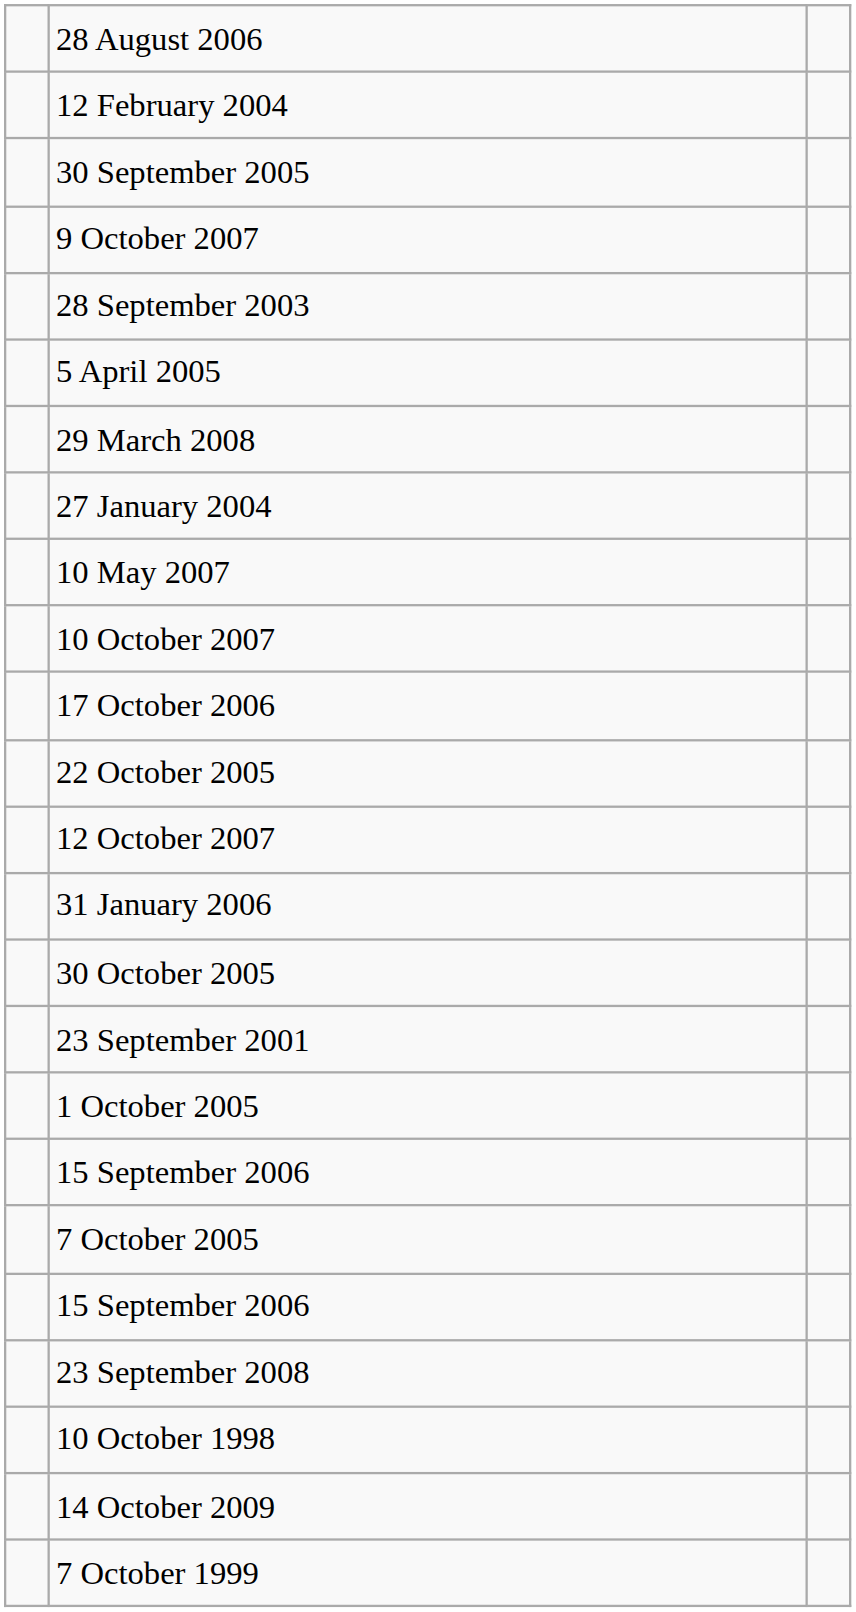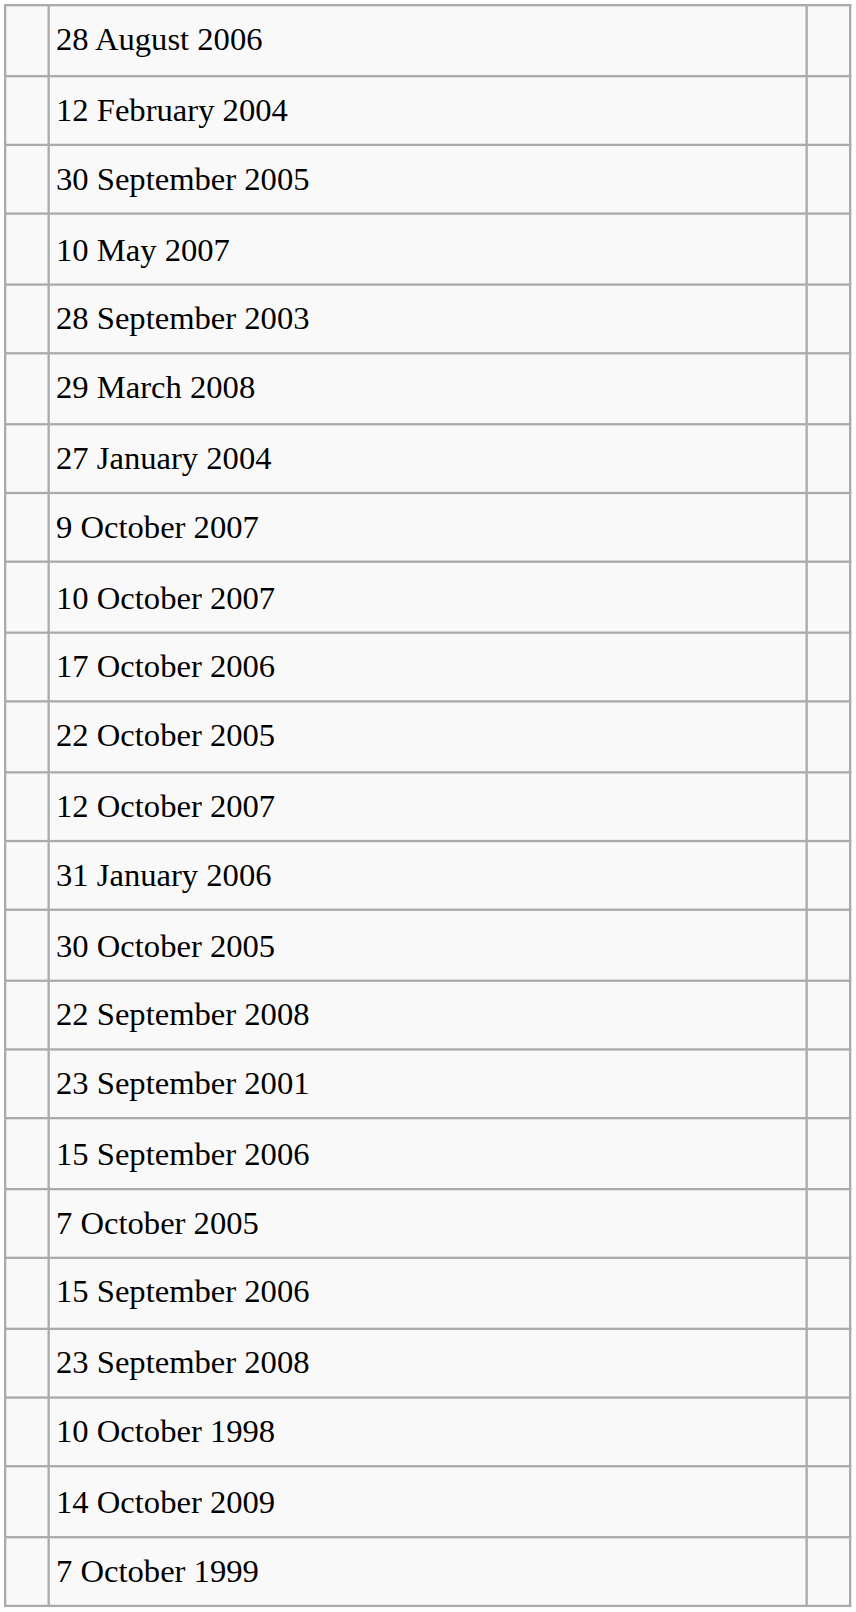rows swapped: 9 October 2007 <-> 10 May 2007
- row: 5 April 2005
+ row: 22 September 2008
- row: 1 October 2005
